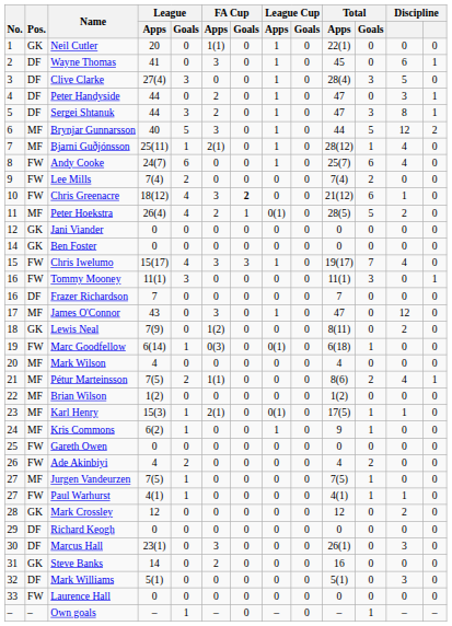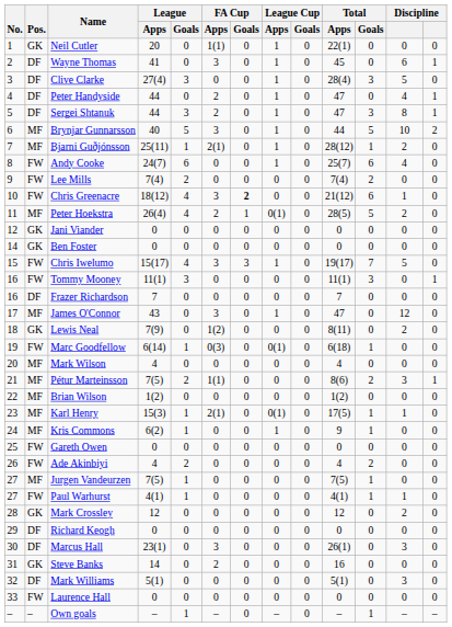Peter Handyside | column 12: 3 -> 4
Brynjar Gunnarsson | column 12: 12 -> 10
Bjarni Guðjónsson | column 12: 4 -> 2
Chris Iwelumo | column 12: 4 -> 5
Pétur Marteinsson | column 12: 4 -> 3
